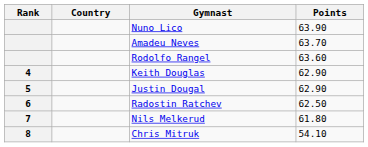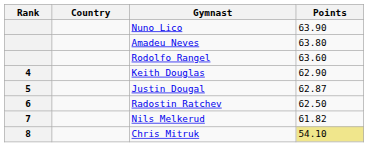Amadeu Neves | Points: 63.70 -> 63.80
Justin Dougal | Points: 62.90 -> 62.87
Nils Melkerud | Points: 61.80 -> 61.82
Chris Mitruk | Points: no background -> khaki background
